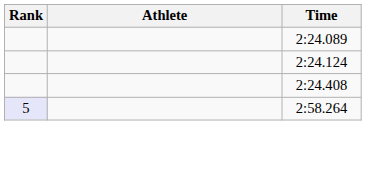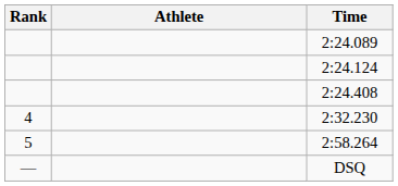+ row: 4 | 2:32.230
2:58.264 | Rank: lavender background -> no background
+ row: — | DSQ
